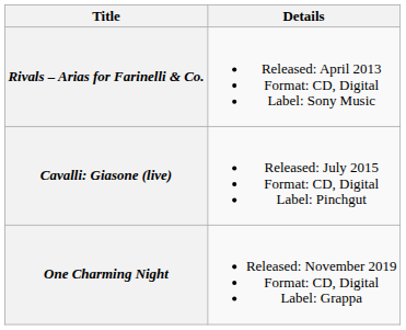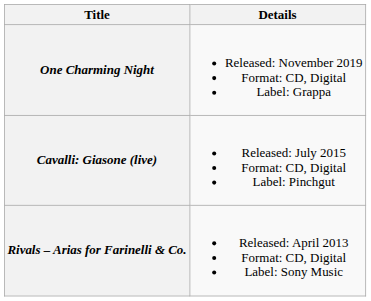rows swapped: Rivals – Arias for Farinelli & Co. <-> One Charming Night
